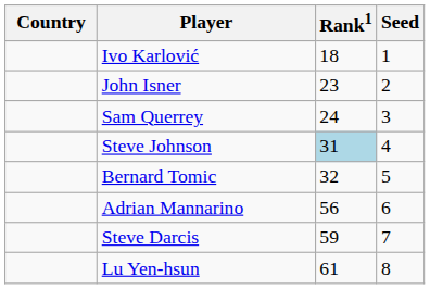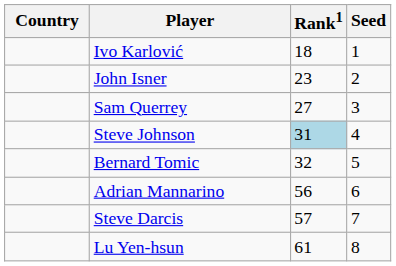Sam Querrey | Rank1: 24 -> 27
Steve Darcis | Rank1: 59 -> 57
